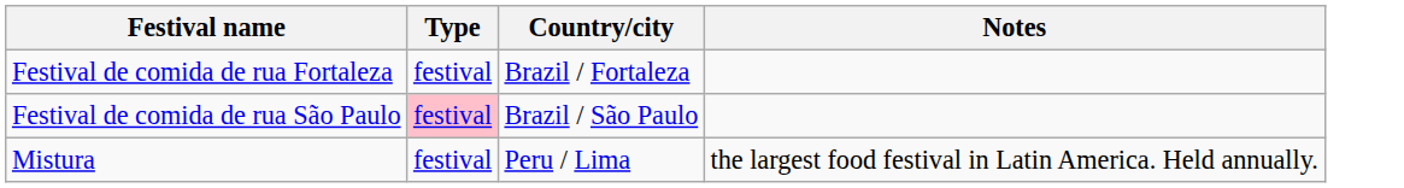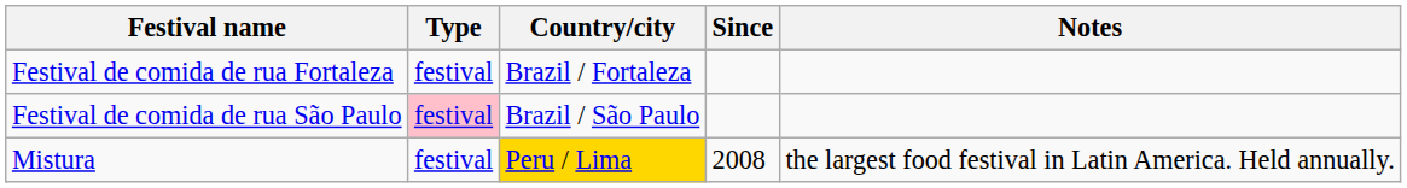+ column: Since | 2008
Mistura | Country/city: no background -> gold background
